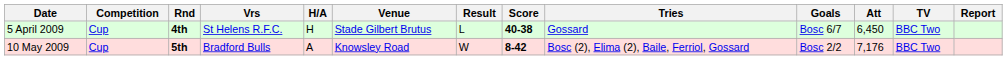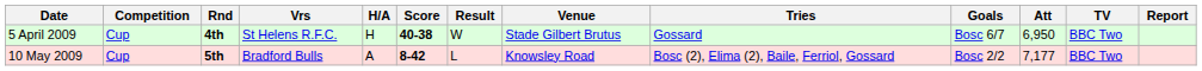columns swapped: Venue <-> Score
5 April 2009 | Result: L -> W
5 April 2009 | Att: 6,450 -> 6,950
10 May 2009 | Result: W -> L
10 May 2009 | Att: 7,176 -> 7,177
